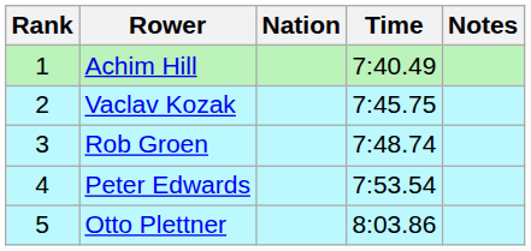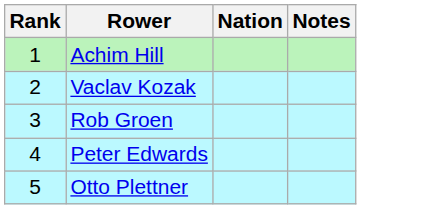- column: Time | 7:40.49 | 7:45.75 | 7:48.74 | 7:53.54 | 8:03.86
